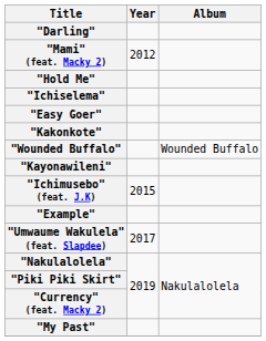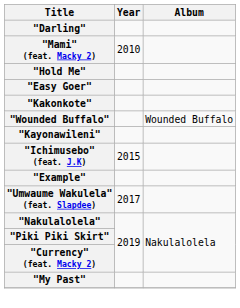"Mami" (feat. Macky 2) | Year: 2012 -> 2010
- row: "Ichiselema"
